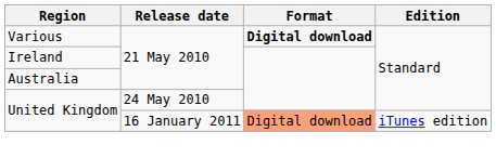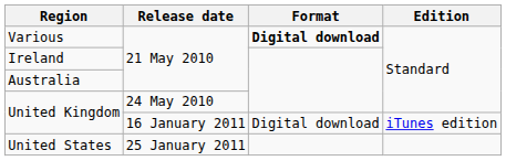United Kingdom / 16 January 2011 | Format: lightsalmon background -> no background
+ row: United States | 25 January 2011
